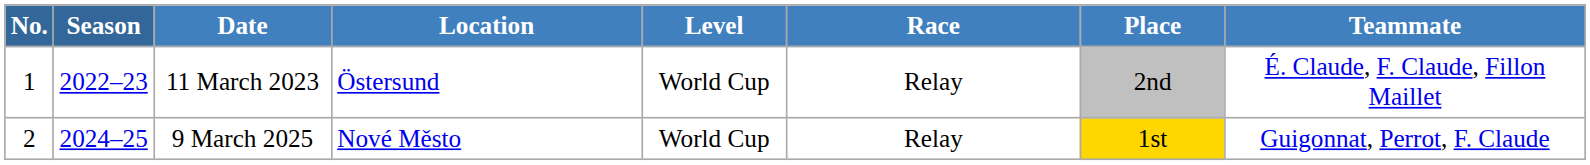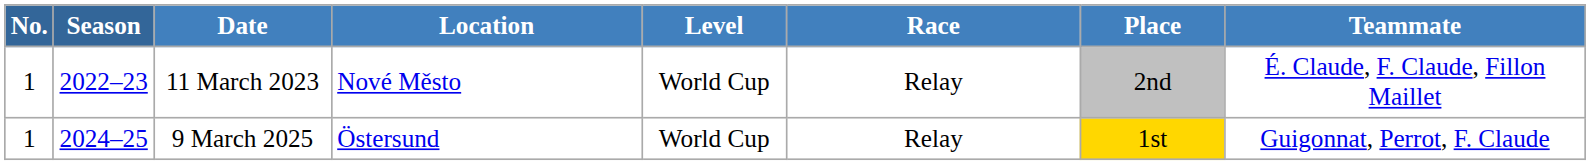11 March 2023 | Location: Östersund -> Nové Město
9 March 2025 | No.: 2 -> 1
9 March 2025 | Location: Nové Město -> Östersund
